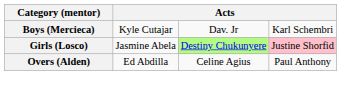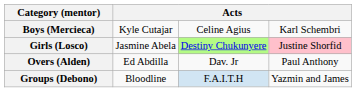Boys (Mercieca) | column 3: Dav. Jr -> Celine Agius
Overs (Alden) | column 3: Celine Agius -> Dav. Jr
+ row: Groups (Debono) | Bloodline | F.A.I.T.H | Yazmin and James
